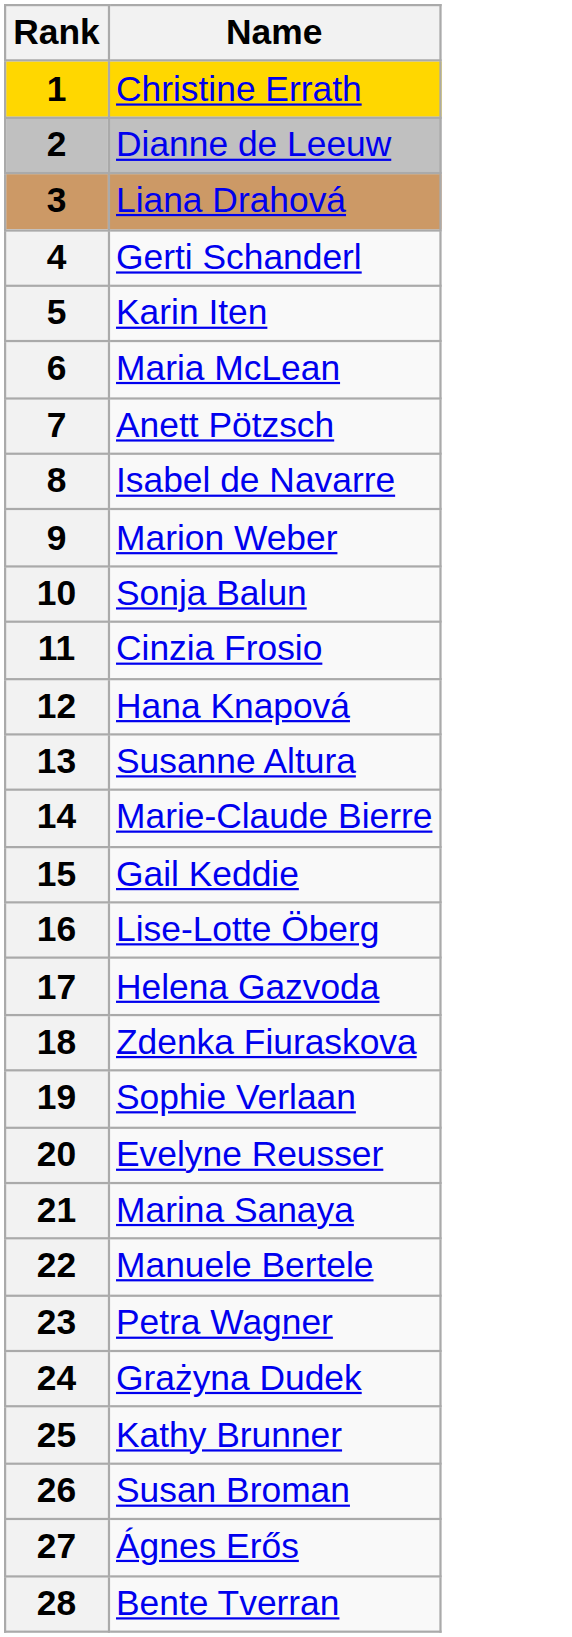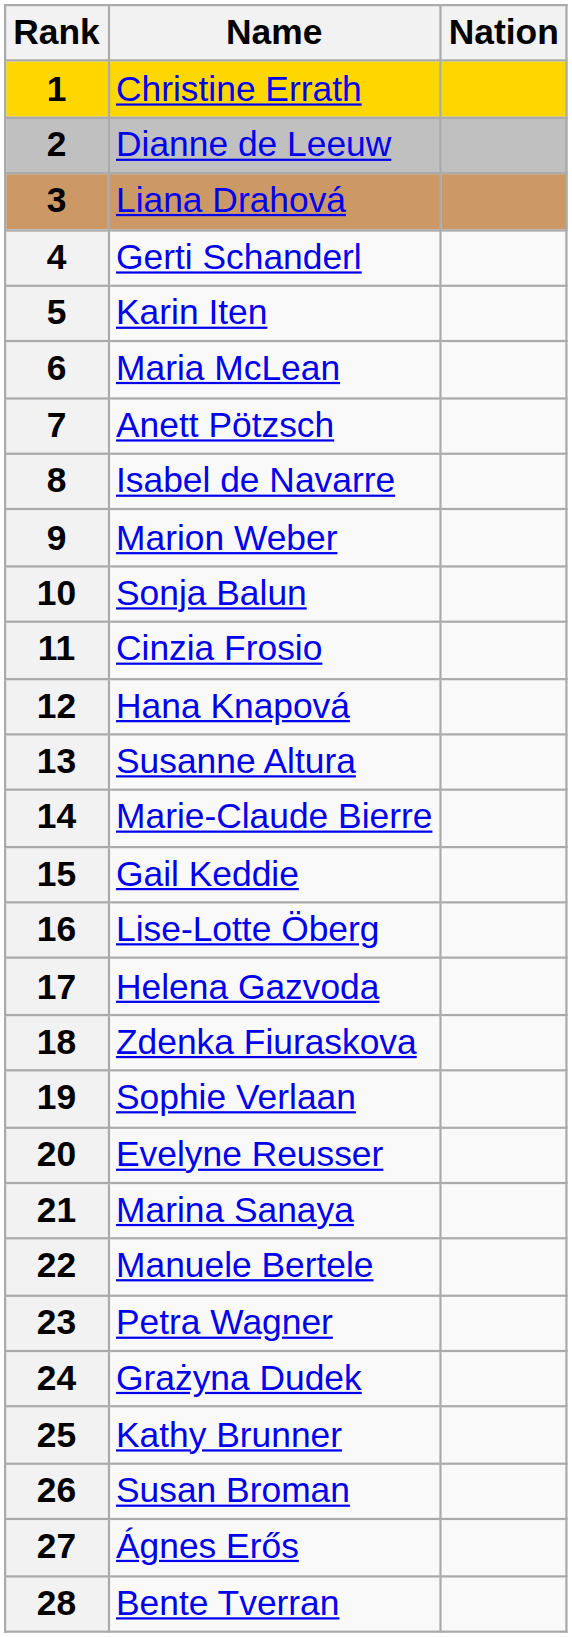+ column: Nation
